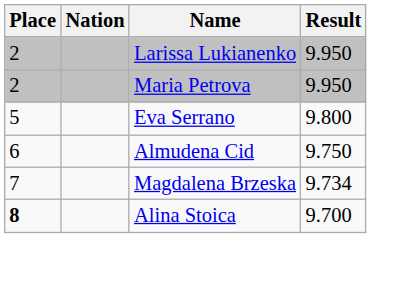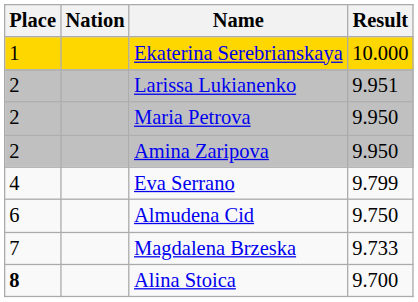+ row: 1 | Ekaterina Serebrianskaya | 10.000
Larissa Lukianenko | Result: 9.950 -> 9.951
+ row: 2 | Amina Zaripova | 9.950
Eva Serrano | Place: 5 -> 4
Eva Serrano | Result: 9.800 -> 9.799
Magdalena Brzeska | Result: 9.734 -> 9.733
